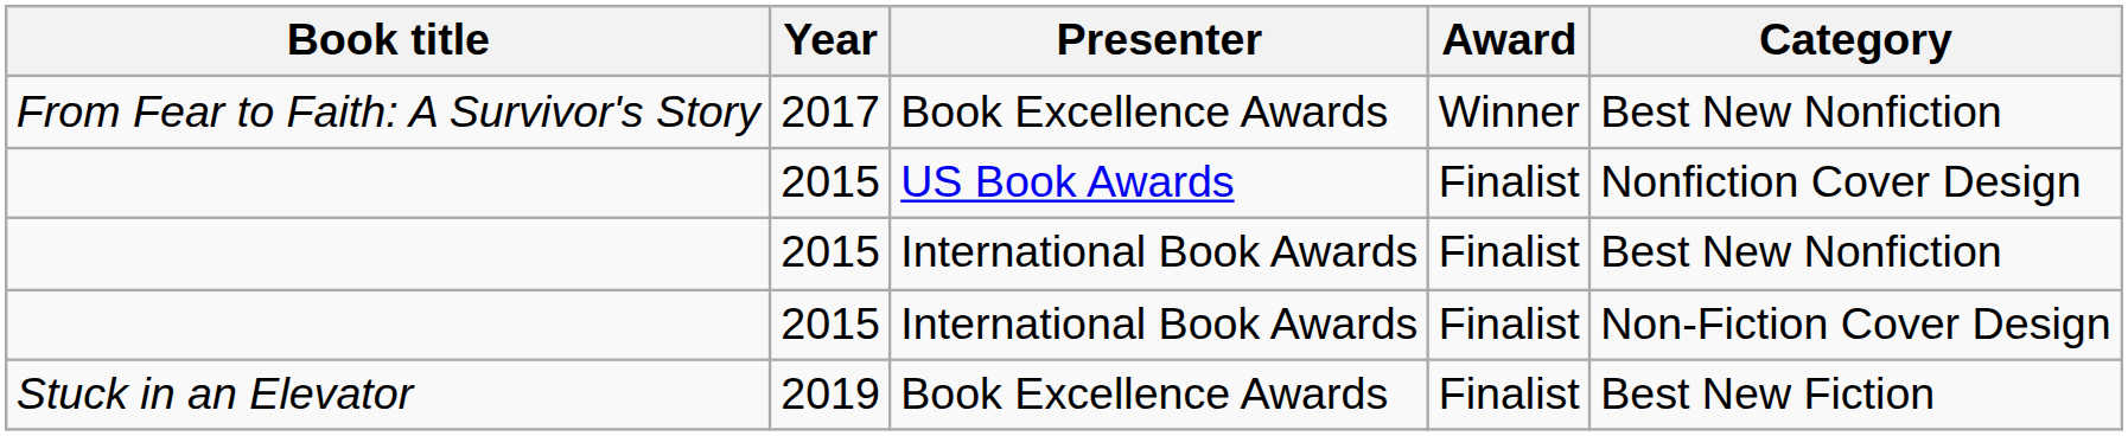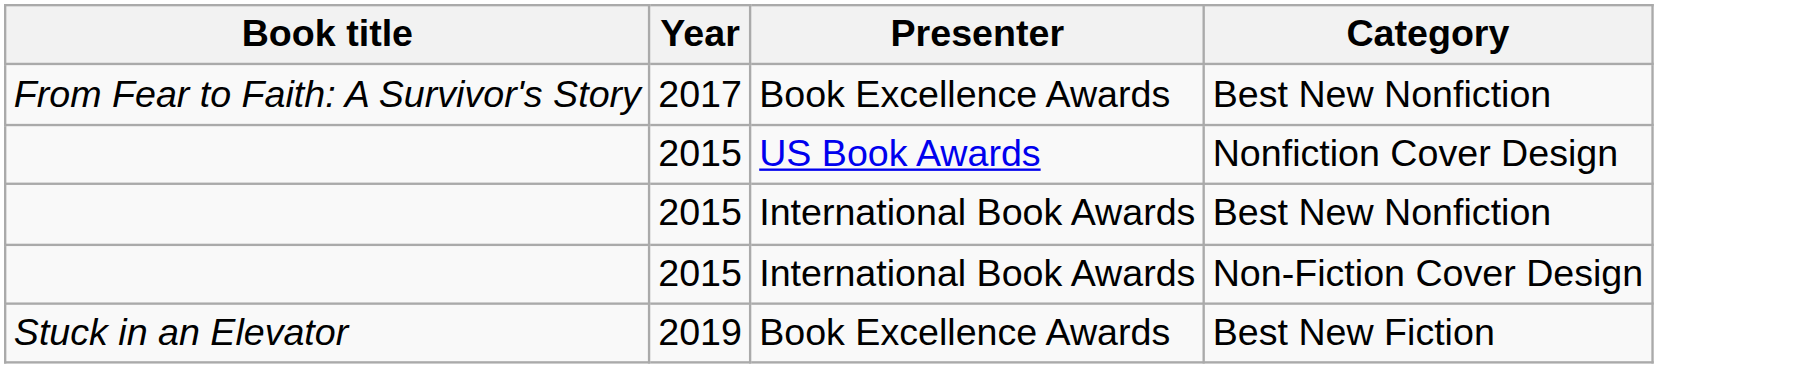- column: Award | Winner | Finalist | Finalist | Finalist | Finalist
